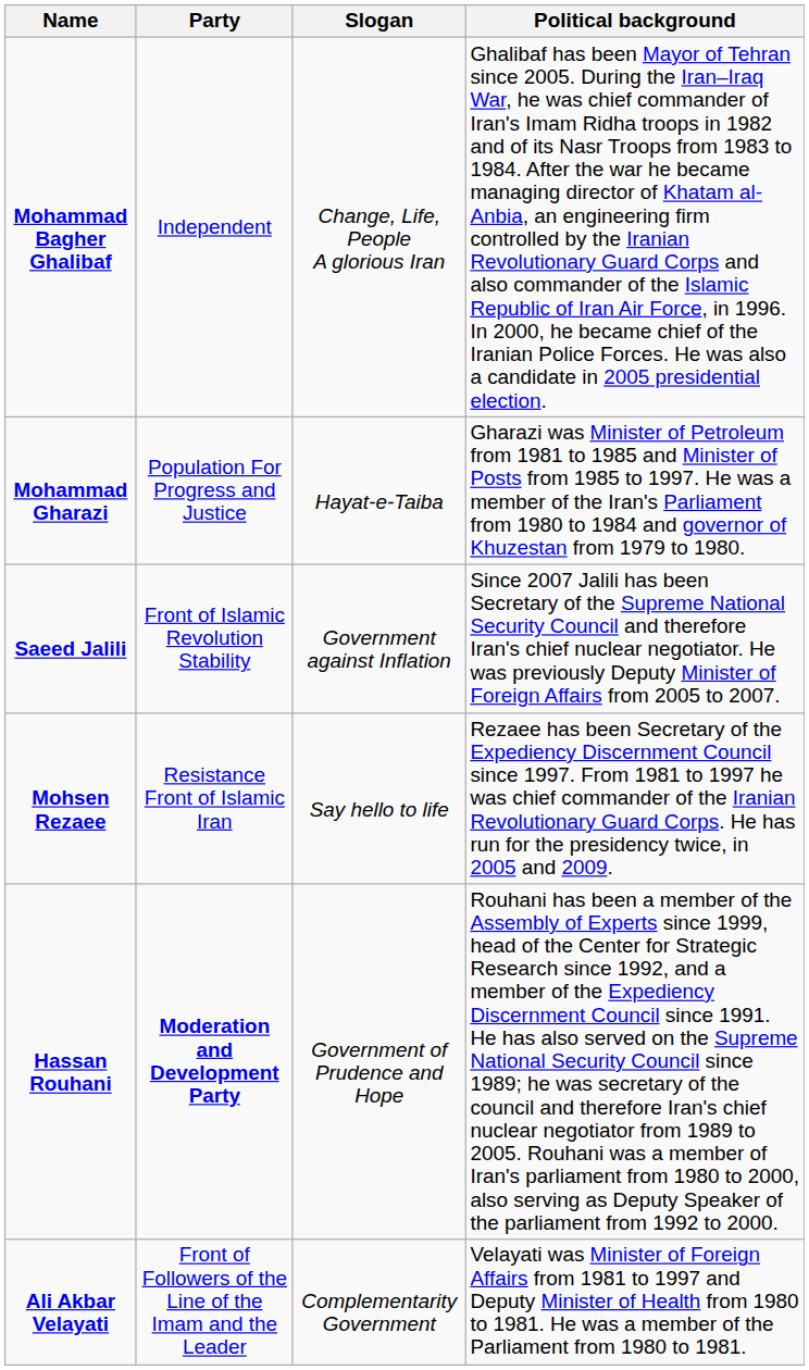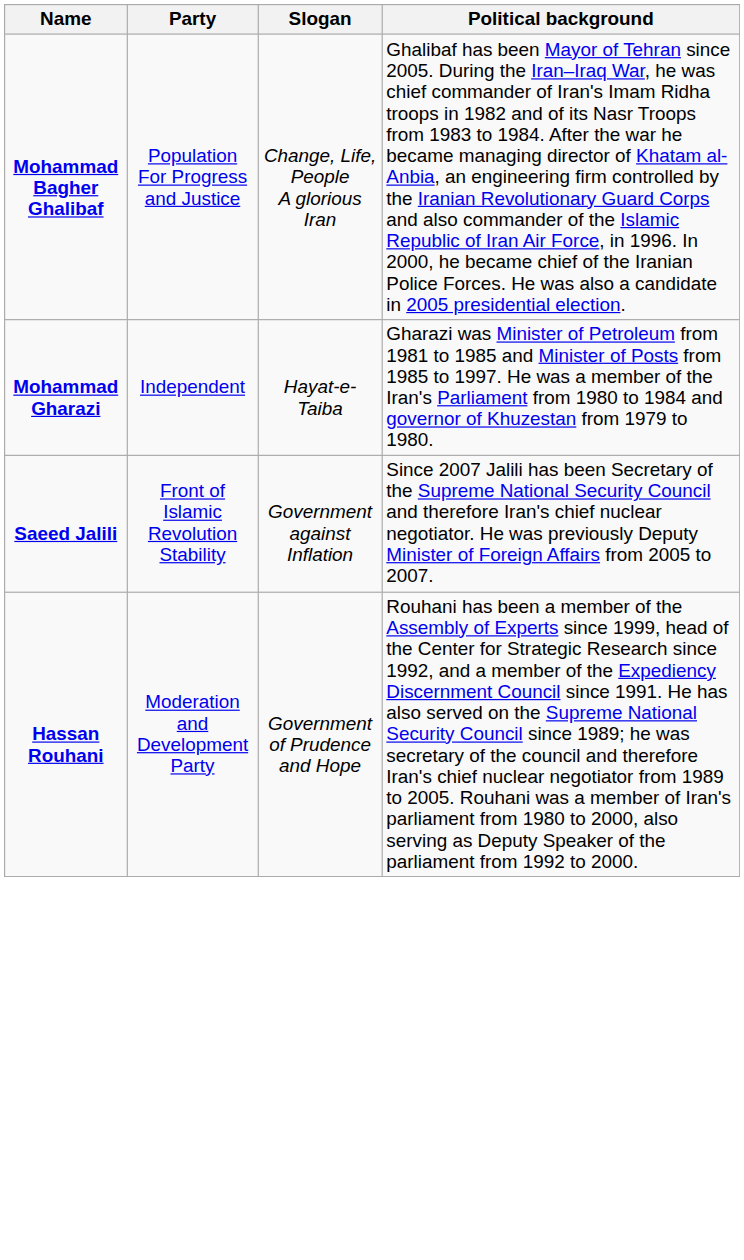Mohammad Bagher Ghalibaf | Party: Independent -> Population For Progress and Justice
Mohammad Gharazi | Party: Population For Progress and Justice -> Independent
- row: Mohsen Rezaee | Resistance Front of Islamic Iran | Say hello to life | Rezaee has been Secretary of the Expediency Discernment Council since 1997. From 1981 to 1997 he was chief commander of the Iranian Revolutionary Guard Corps. He has run for the presidency twice, in 2005 and 2009.
Hassan Rouhani | Party: bold -> normal
- row: Ali Akbar Velayati | Front of Followers of the Line of the Imam and the Leader | Complementarity Government | Velayati was Minister of Foreign Affairs from 1981 to 1997 and Deputy Minister of Health from 1980 to 1981. He was a member of the Parliament from 1980 to 1981.
